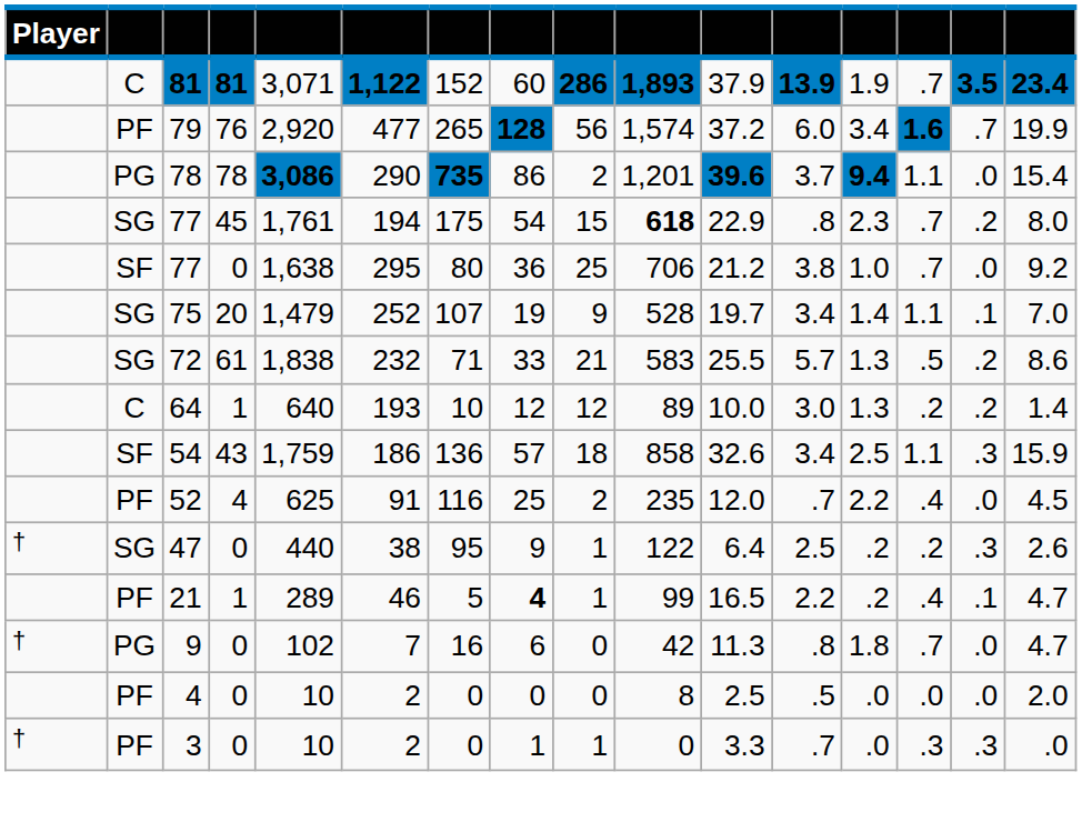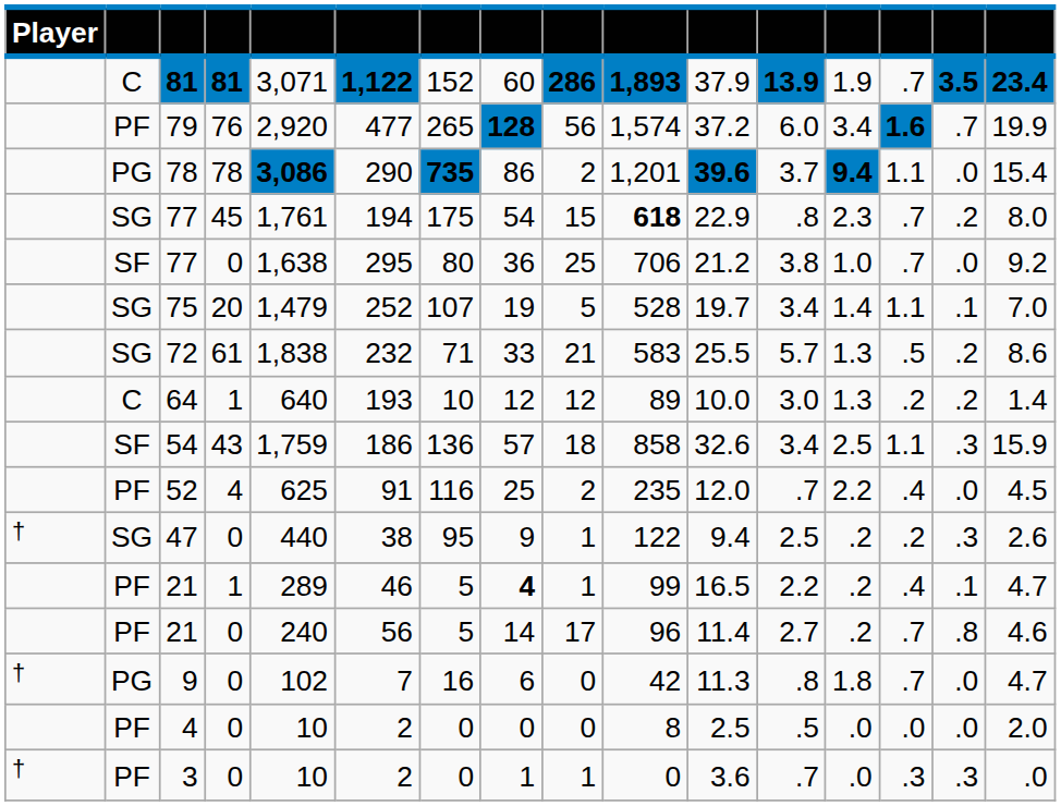75 | column 9: 9 -> 5
47 | column 11: 6.4 -> 9.4
+ row: PF | 21 | 0 | 240 | 56 | 5 | 14 | 17 | 96 | 11.4 | 2.7 | .2 | .7 | .8 | 4.6
3 | column 11: 3.3 -> 3.6
